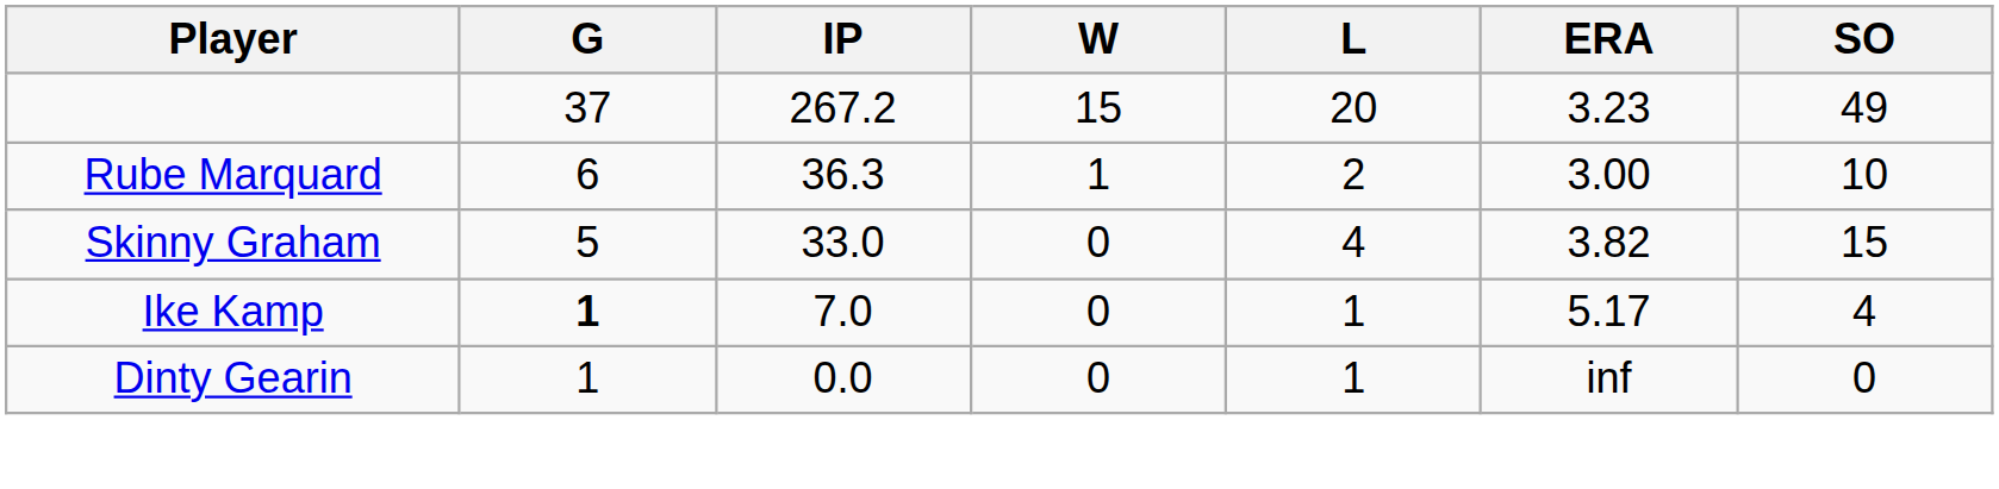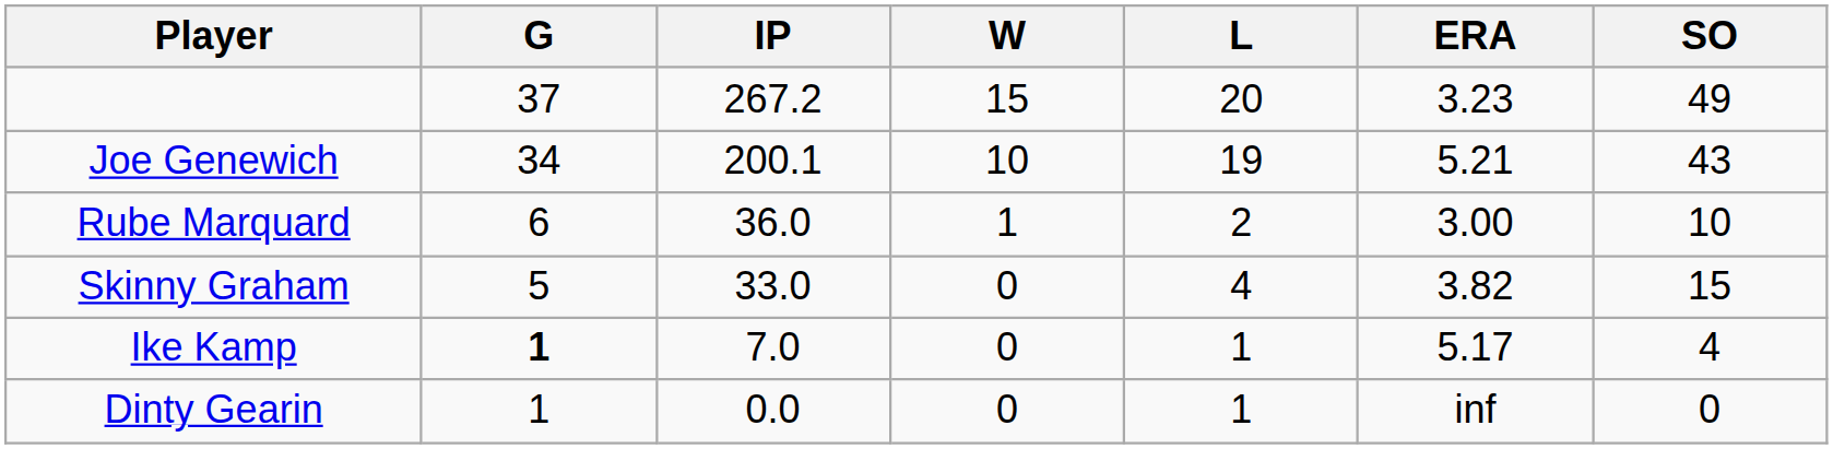+ row: Joe Genewich | 34 | 200.1 | 10 | 19 | 5.21 | 43
Rube Marquard | IP: 36.3 -> 36.0
